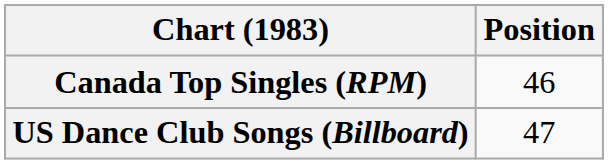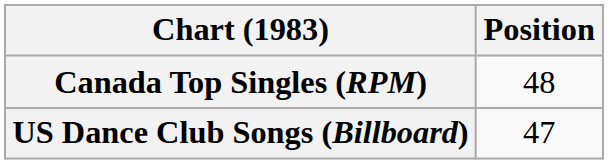Canada Top Singles (RPM) | Position: 46 -> 48
